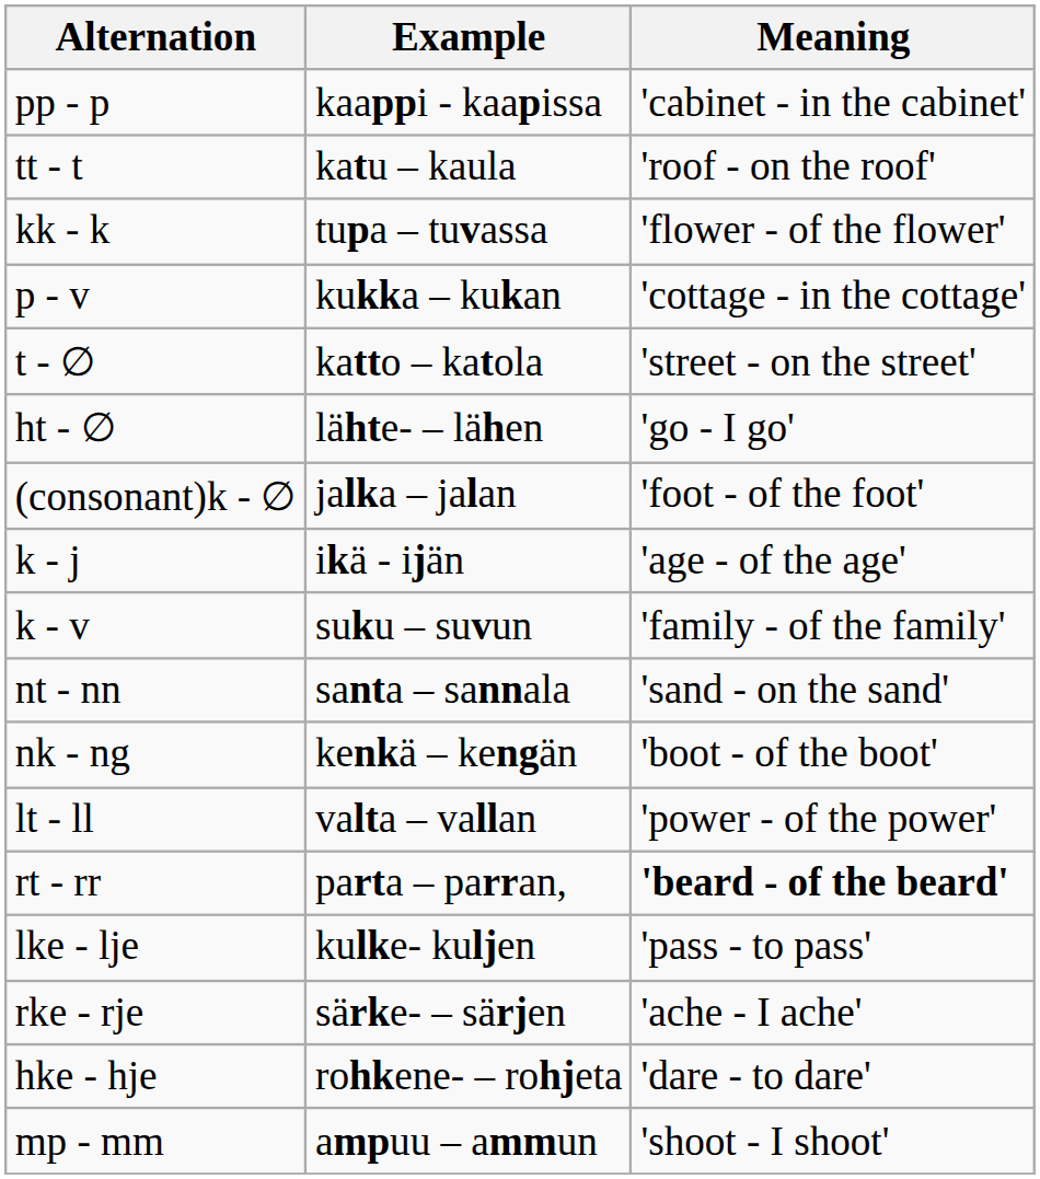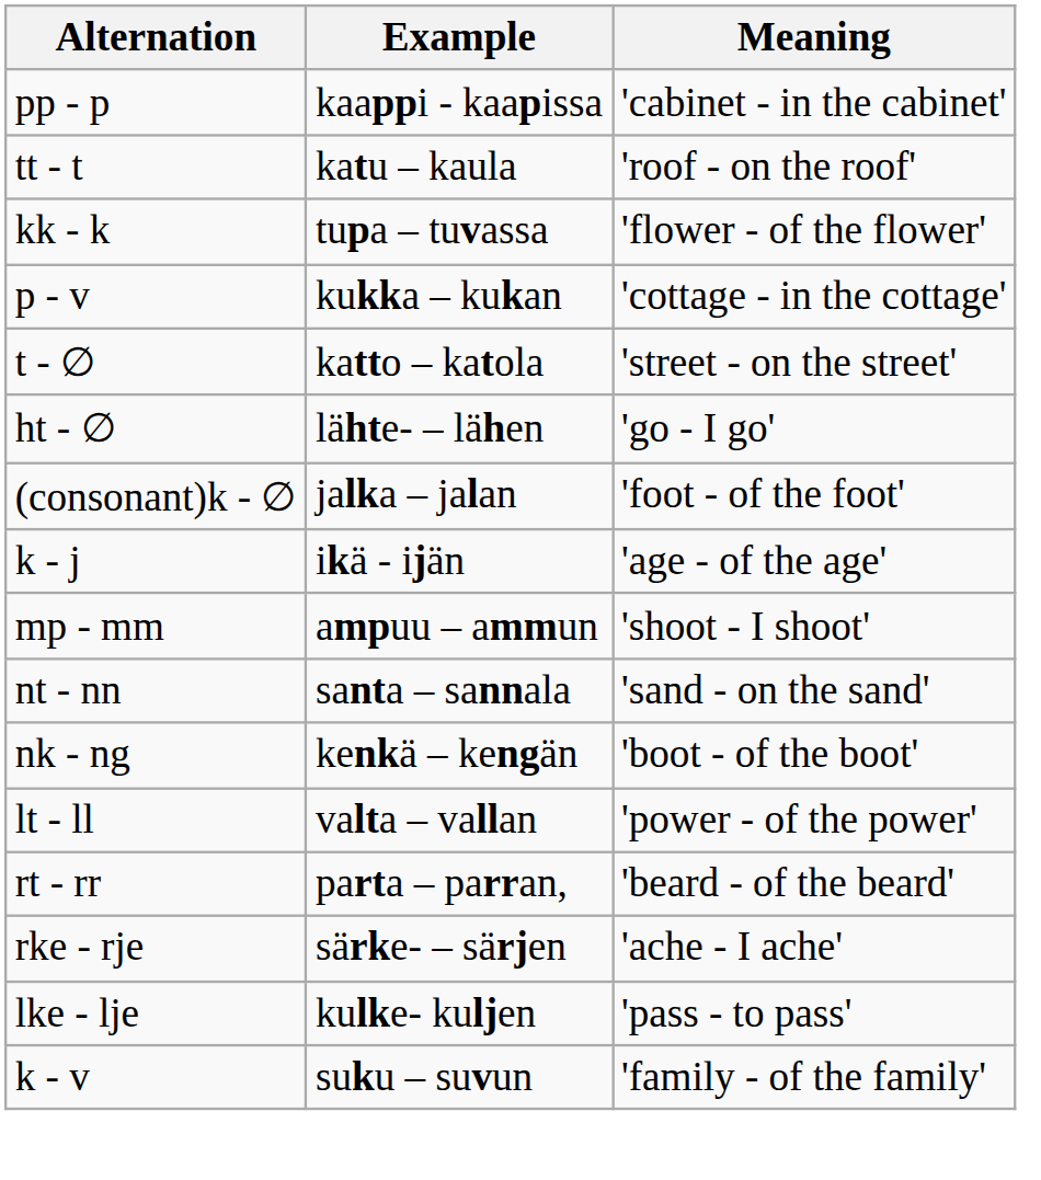rows swapped: mp - mm <-> k - v
rt - rr | Meaning: bold -> normal
rows swapped: lke - lje <-> rke - rje
- row: hke - hje | rohkene- – rohjeta | 'dare - to dare'
